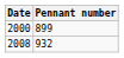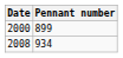2008 | Pennant number: 932 -> 934
